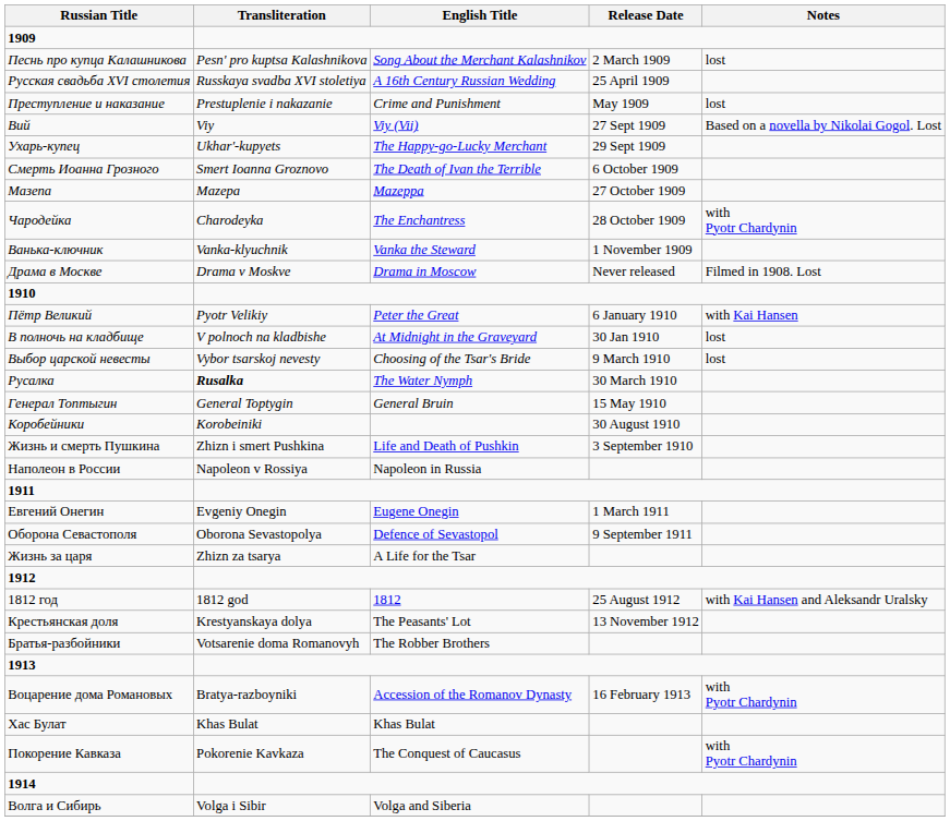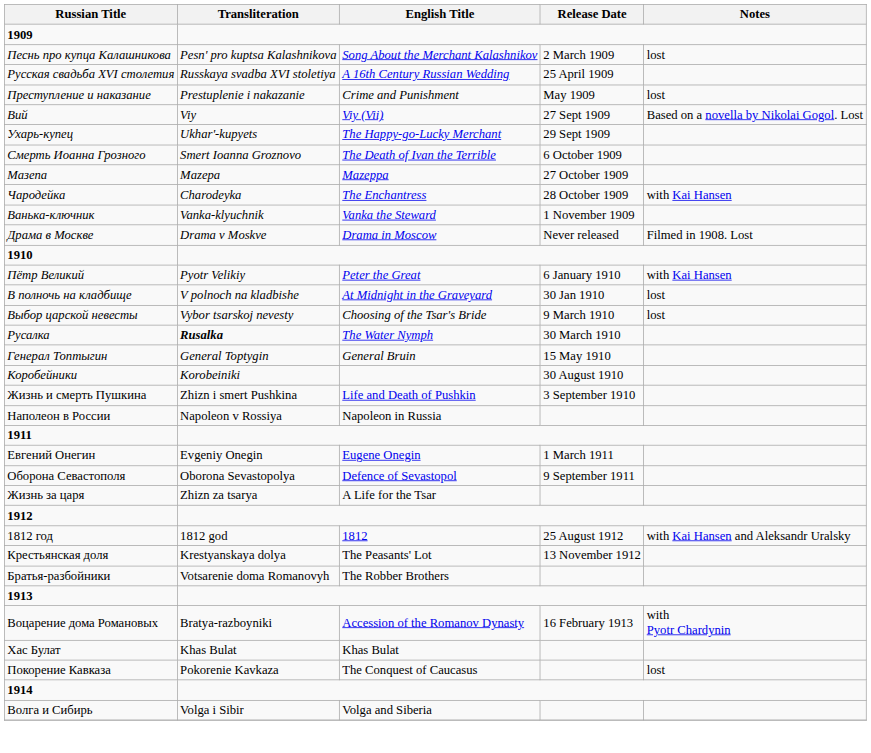Чародейка | Notes: with Pyotr Chardynin -> with Kai Hansen
Покорение Кавказа | Notes: with Pyotr Chardynin -> lost
